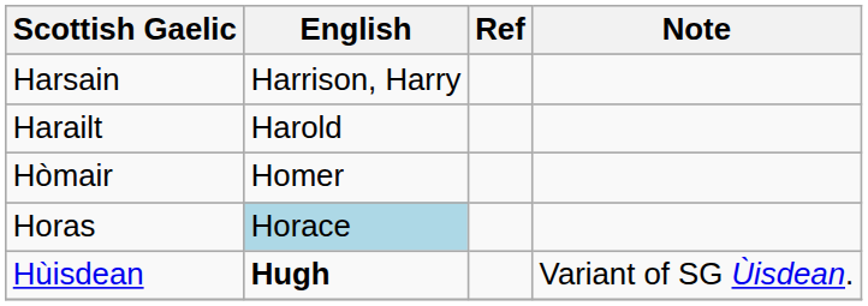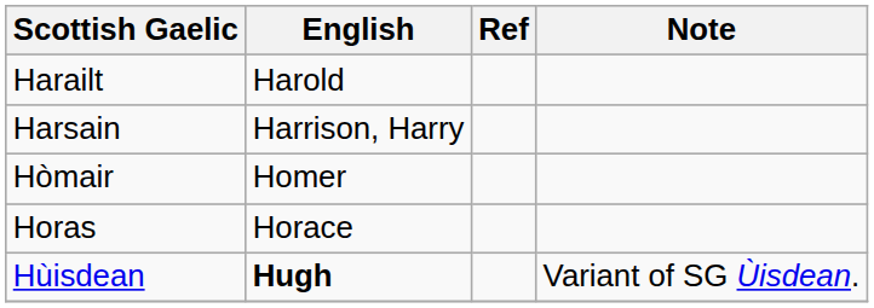rows swapped: Harsain <-> Harailt
Horas | English: lightblue background -> no background
